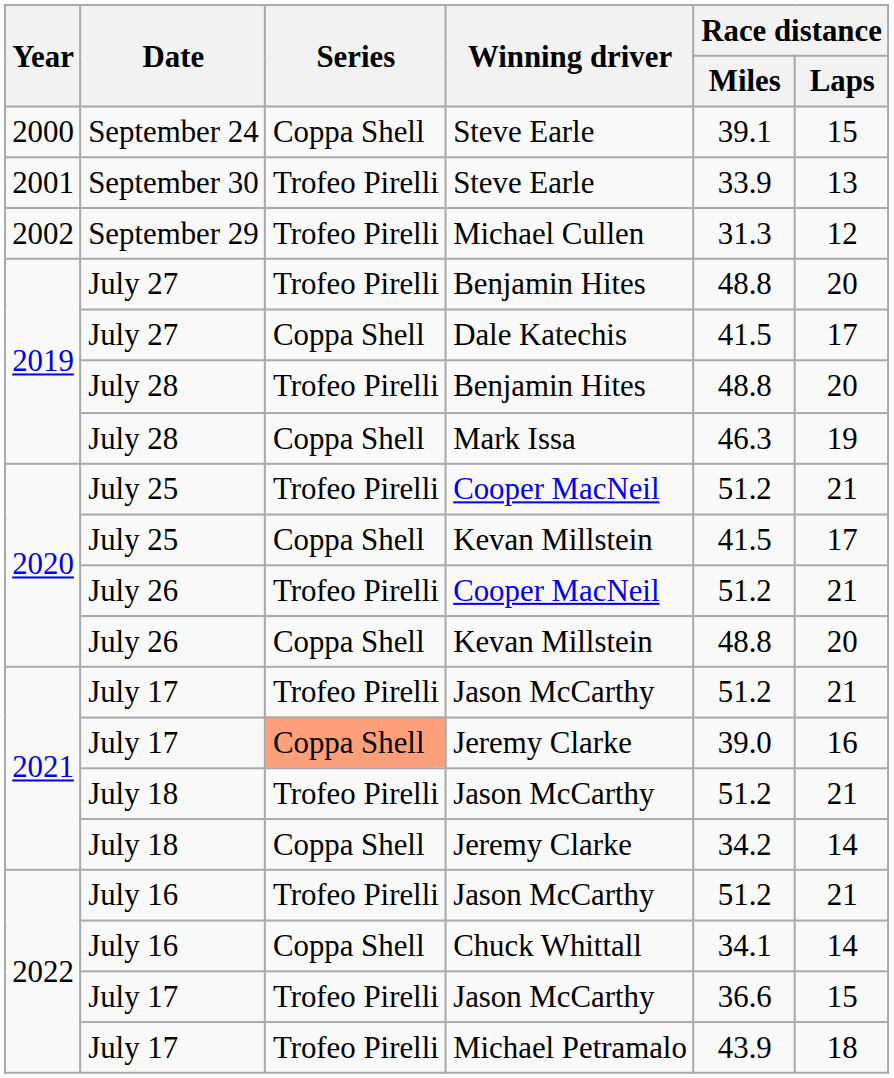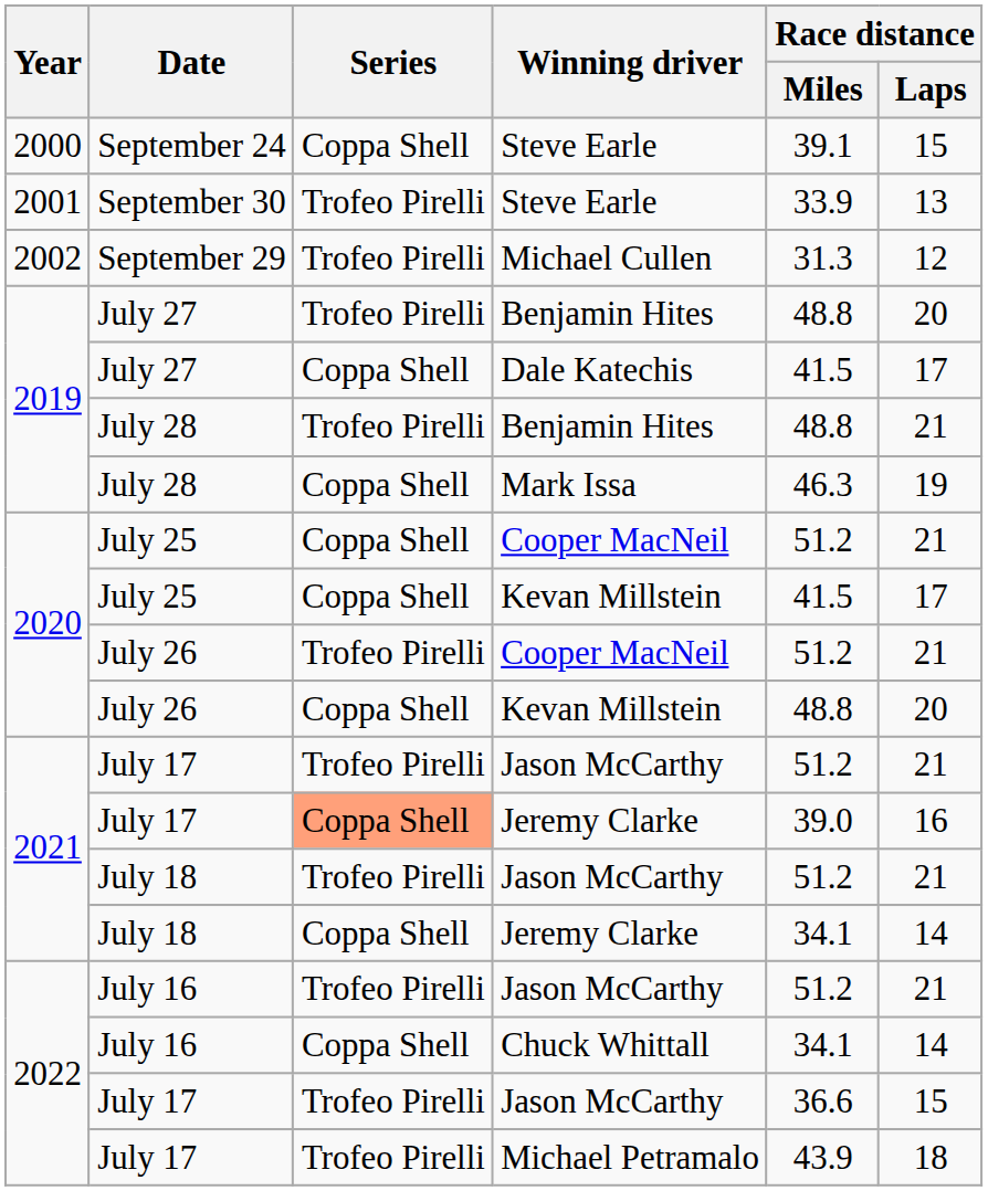July 28 / Benjamin Hites | Race distance / Laps: 20 -> 21
July 25 / Cooper MacNeil | Series: Trofeo Pirelli -> Coppa Shell
July 18 / Jeremy Clarke | Race distance / Miles: 34.2 -> 34.1
